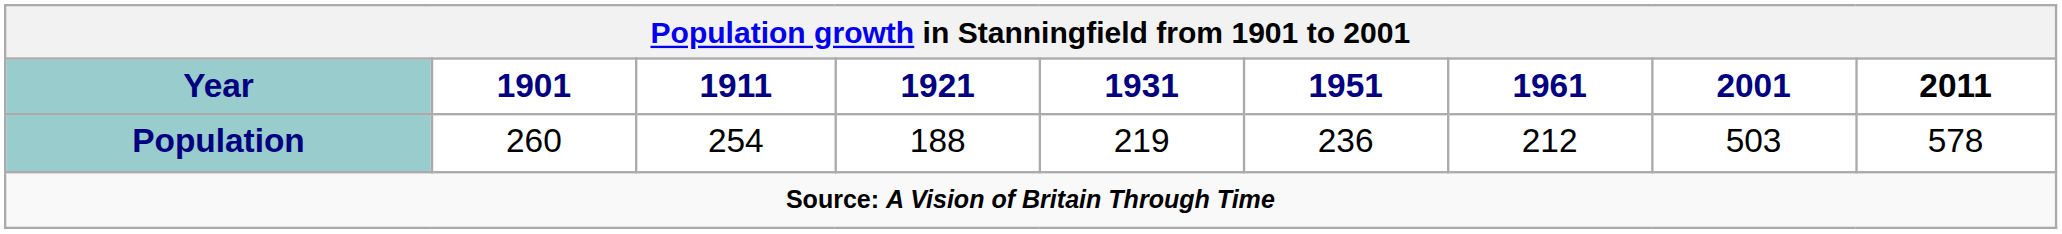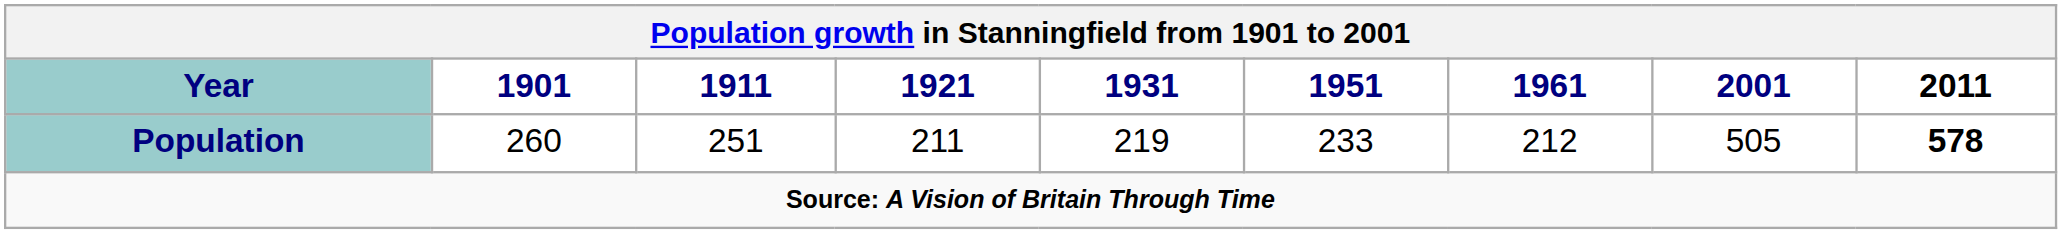Population | Population growth in Stanningfield from 1901 to 2001 / 1911: 254 -> 251
Population | Population growth in Stanningfield from 1901 to 2001 / 1921: 188 -> 211
Population | Population growth in Stanningfield from 1901 to 2001 / 1951: 236 -> 233
Population | Population growth in Stanningfield from 1901 to 2001 / 2001: 503 -> 505
Population | Population growth in Stanningfield from 1901 to 2001 / 2011: normal -> bold
